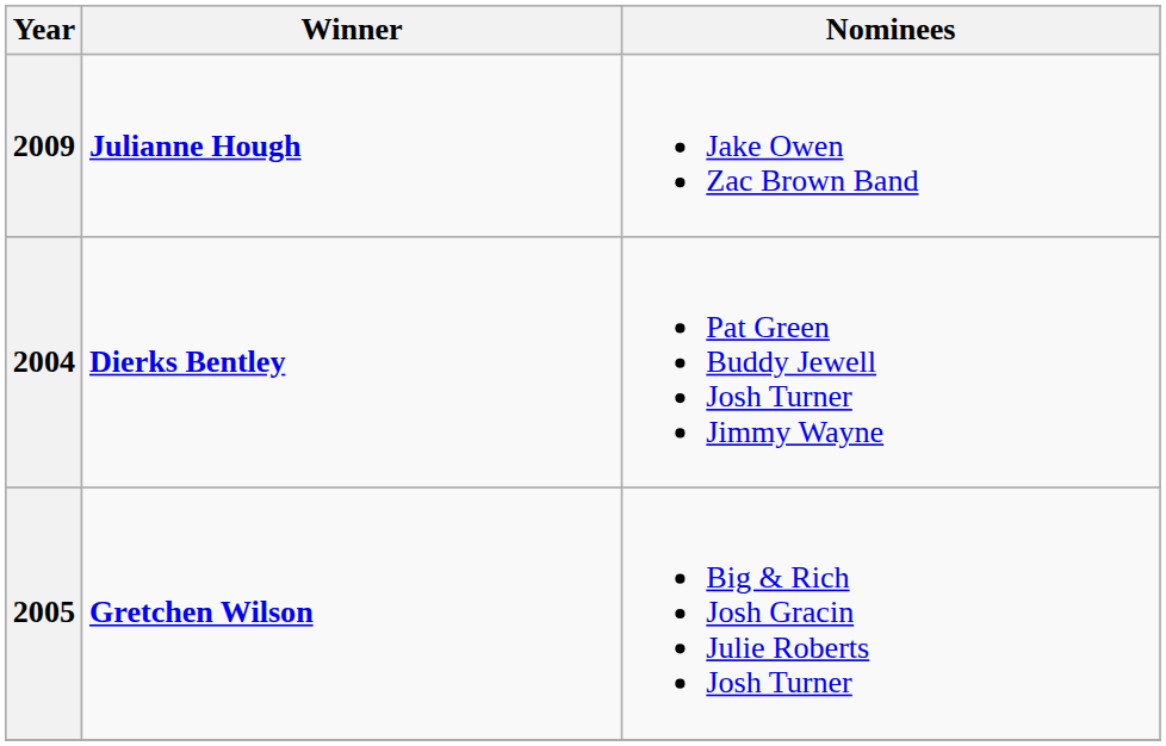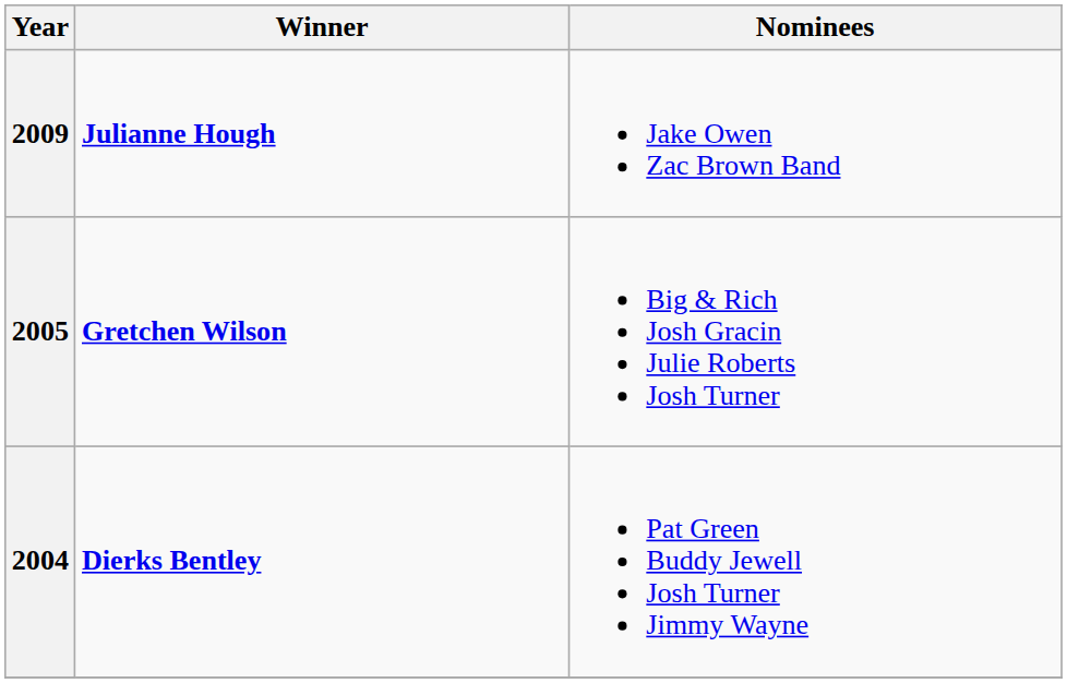rows swapped: 2005 <-> 2004
